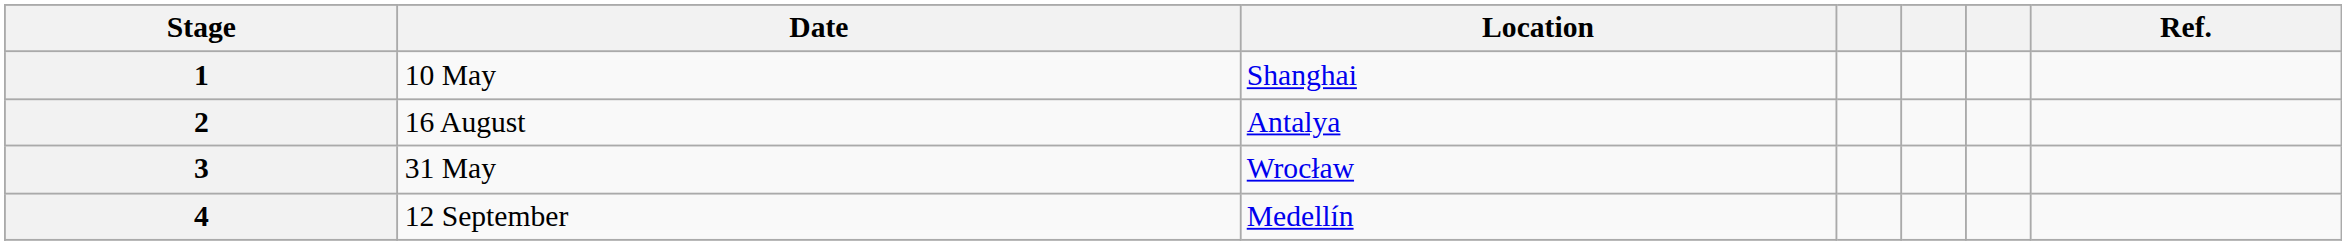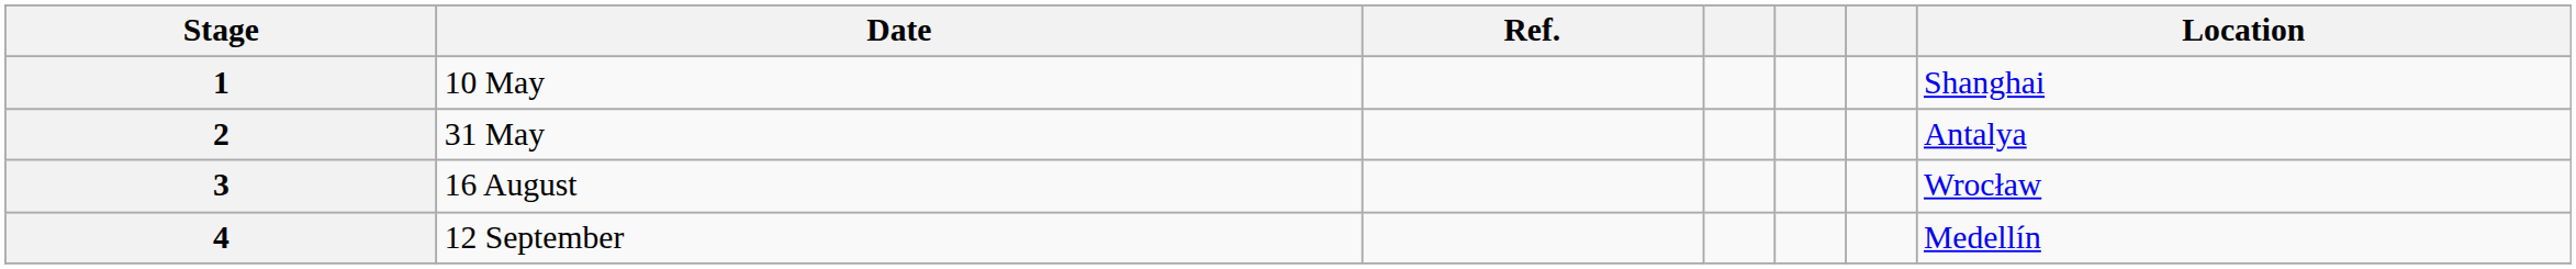columns swapped: Location <-> Ref.
2 | Date: 16 August -> 31 May
3 | Date: 31 May -> 16 August
